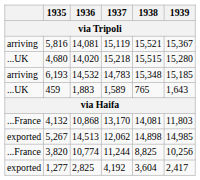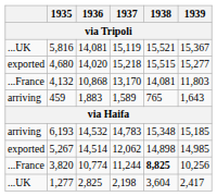5,816 | column 1: arriving -> ...UK
4,680 | column 1: ...UK -> exported
4,680 | 1939: 15,280 -> 15,277
rows swapped: 4,132 <-> 6,193
459 | column 1: ...UK -> arriving
5,267 | 1936: 14,513 -> 14,514
3,820 | 1938: normal -> bold
1,277 | column 1: exported -> ...UK
1,277 | 1937: 4,192 -> 2,198
